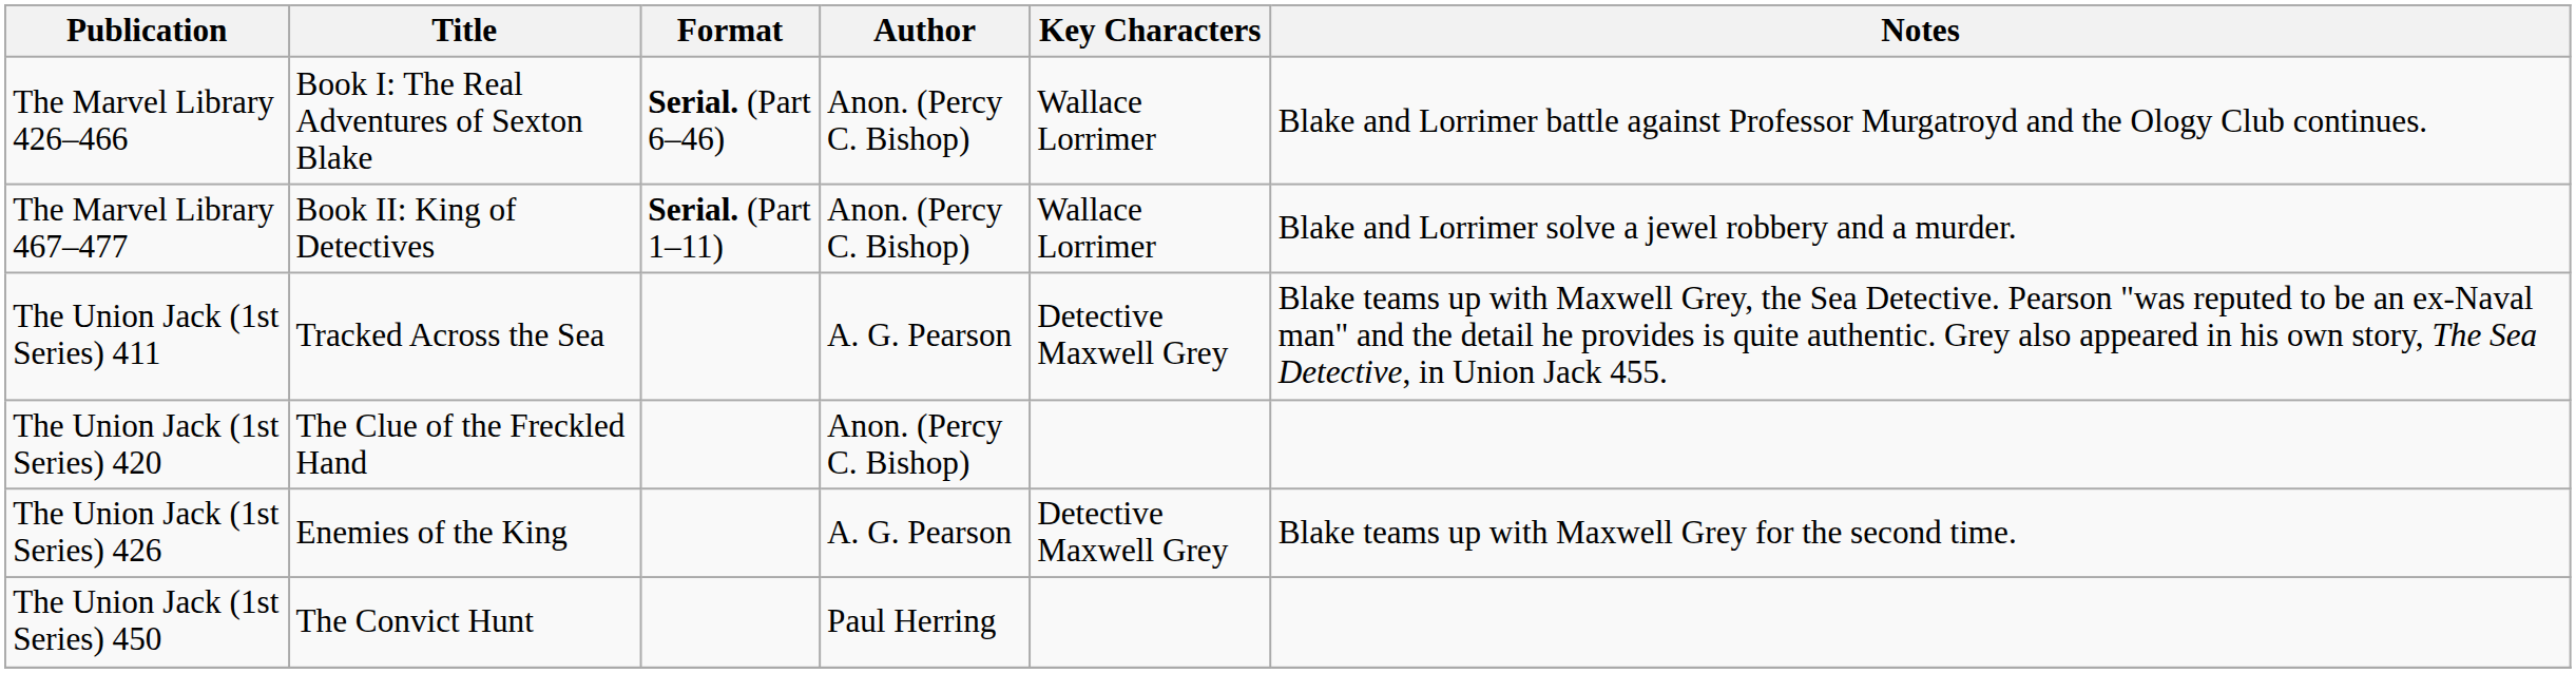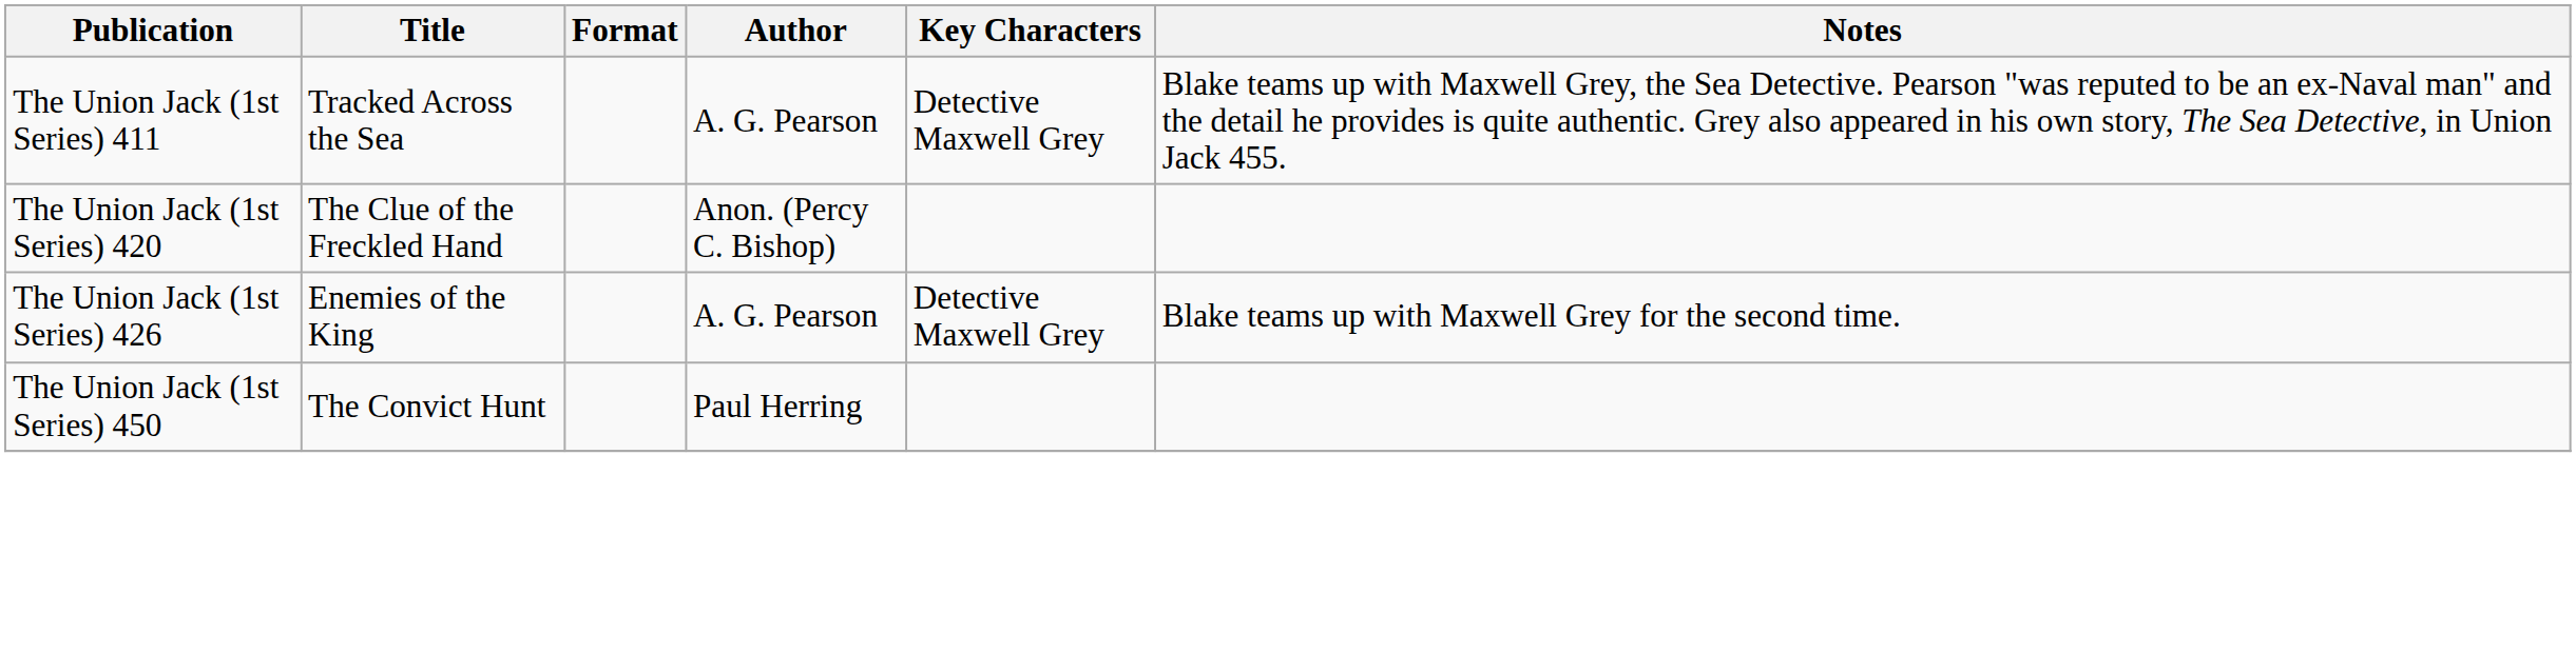- row: The Marvel Library 426–466 | Book I: The Real Adventures of Sexton Blake | Serial. (Part 6–46) | Anon. (Percy C. Bishop) | Wallace Lorrimer | Blake and Lorrimer battle against Professor Murgatroyd and the Ology Club continues.
- row: The Marvel Library 467–477 | Book II: King of Detectives | Serial. (Part 1–11) | Anon. (Percy C. Bishop) | Wallace Lorrimer | Blake and Lorrimer solve a jewel robbery and a murder.
